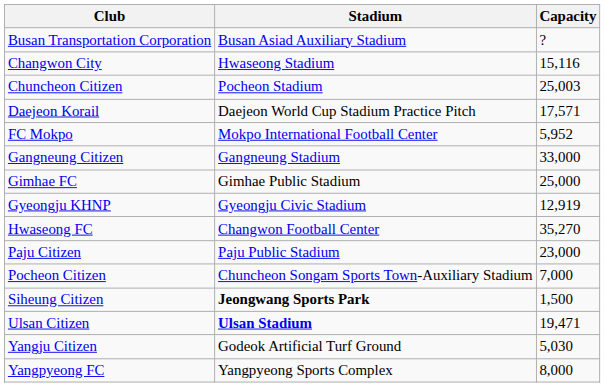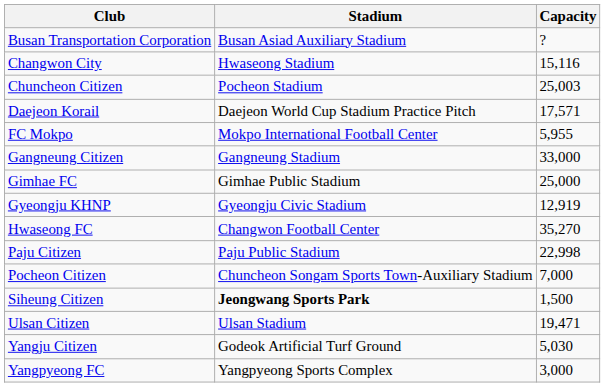FC Mokpo | Capacity: 5,952 -> 5,955
Paju Citizen | Capacity: 23,000 -> 22,998
Ulsan Citizen | Stadium: bold -> normal
Yangpyeong FC | Capacity: 8,000 -> 3,000
